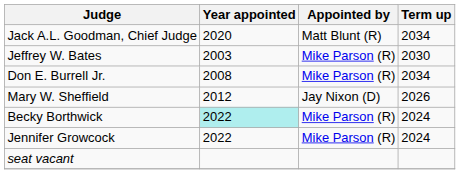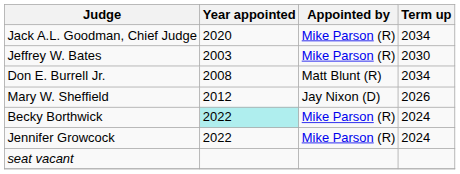Jack A.L. Goodman, Chief Judge | Appointed by: Matt Blunt (R) -> Mike Parson (R)
Don E. Burrell Jr. | Appointed by: Mike Parson (R) -> Matt Blunt (R)
